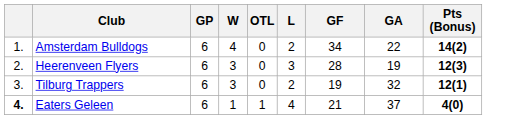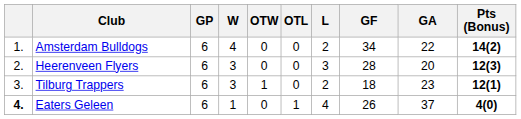+ column: OTW | 0 | 0 | 1 | 0
Heerenveen Flyers | GA: 19 -> 20
Tilburg Trappers | GF: 19 -> 18
Tilburg Trappers | GA: 32 -> 23
Eaters Geleen | GF: 21 -> 26
